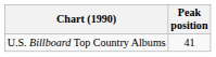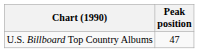U.S. Billboard Top Country Albums | Peak position: 41 -> 47
